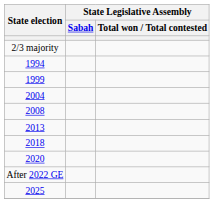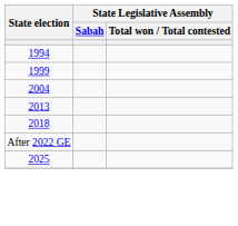- row: 2/3 majority
- row: 2008
- row: 2020
